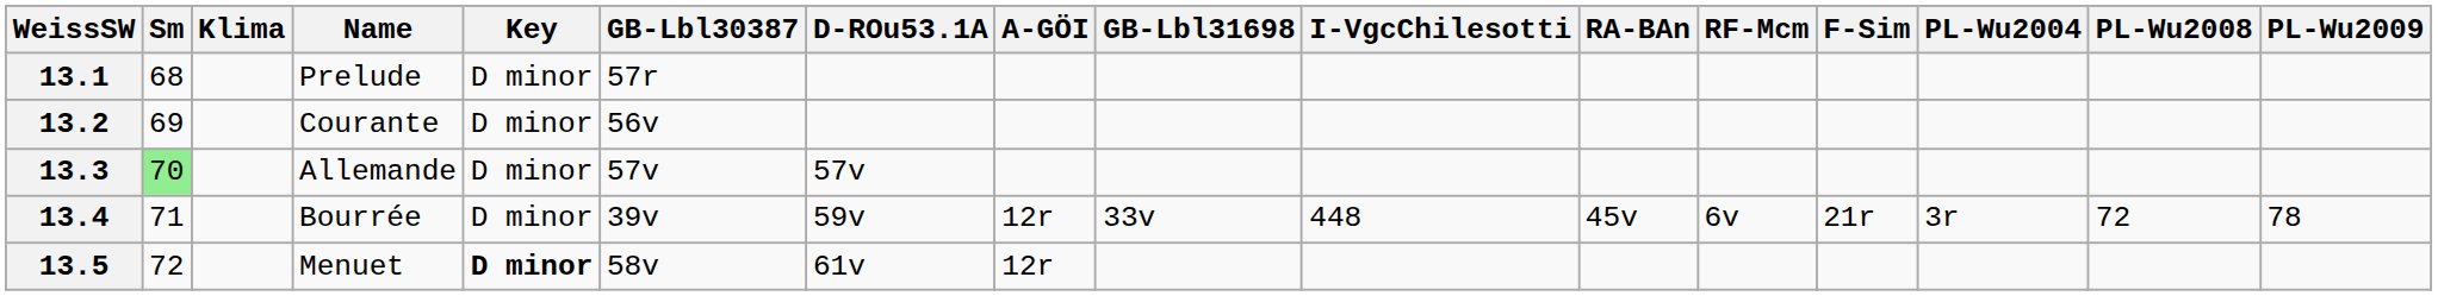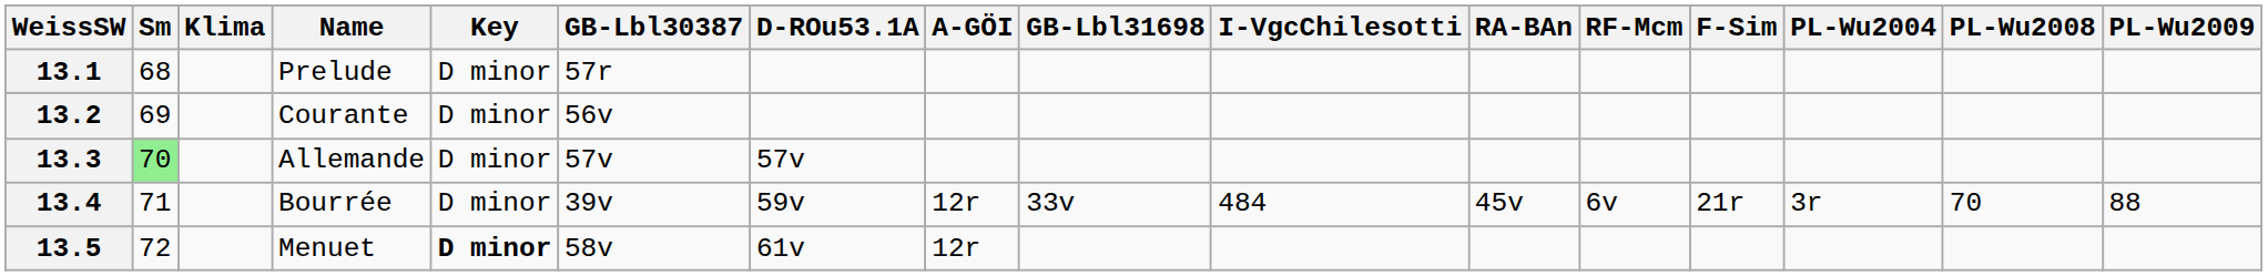13.4 | I-VgcChilesotti: 448 -> 484
13.4 | PL-Wu2008: 72 -> 70
13.4 | PL-Wu2009: 78 -> 88
